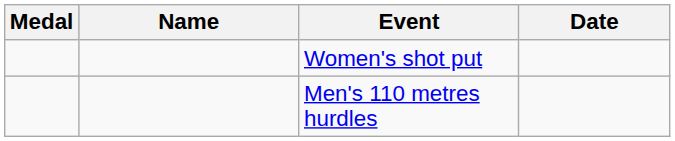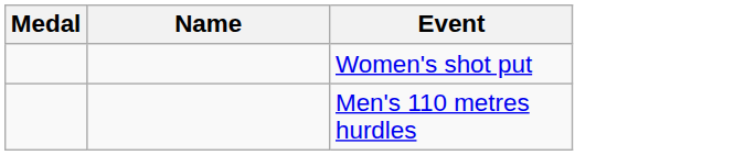- column: Date
